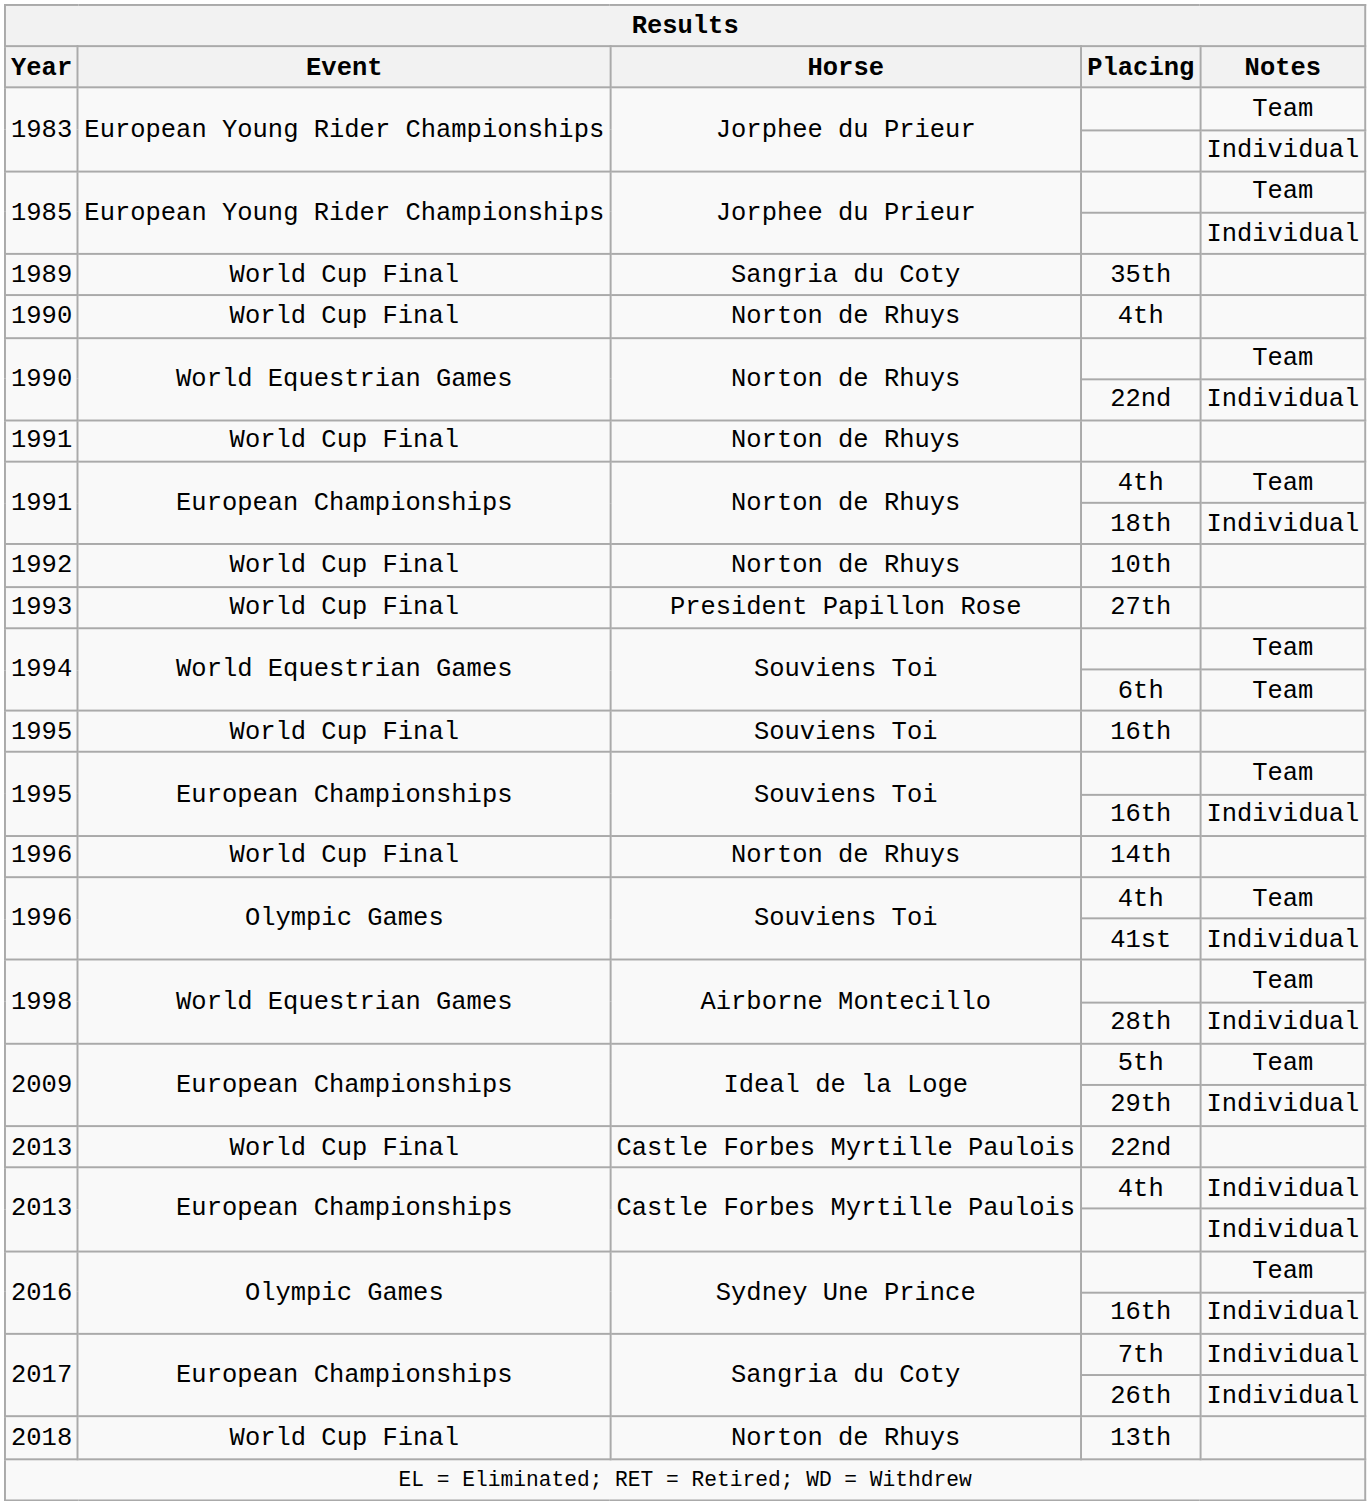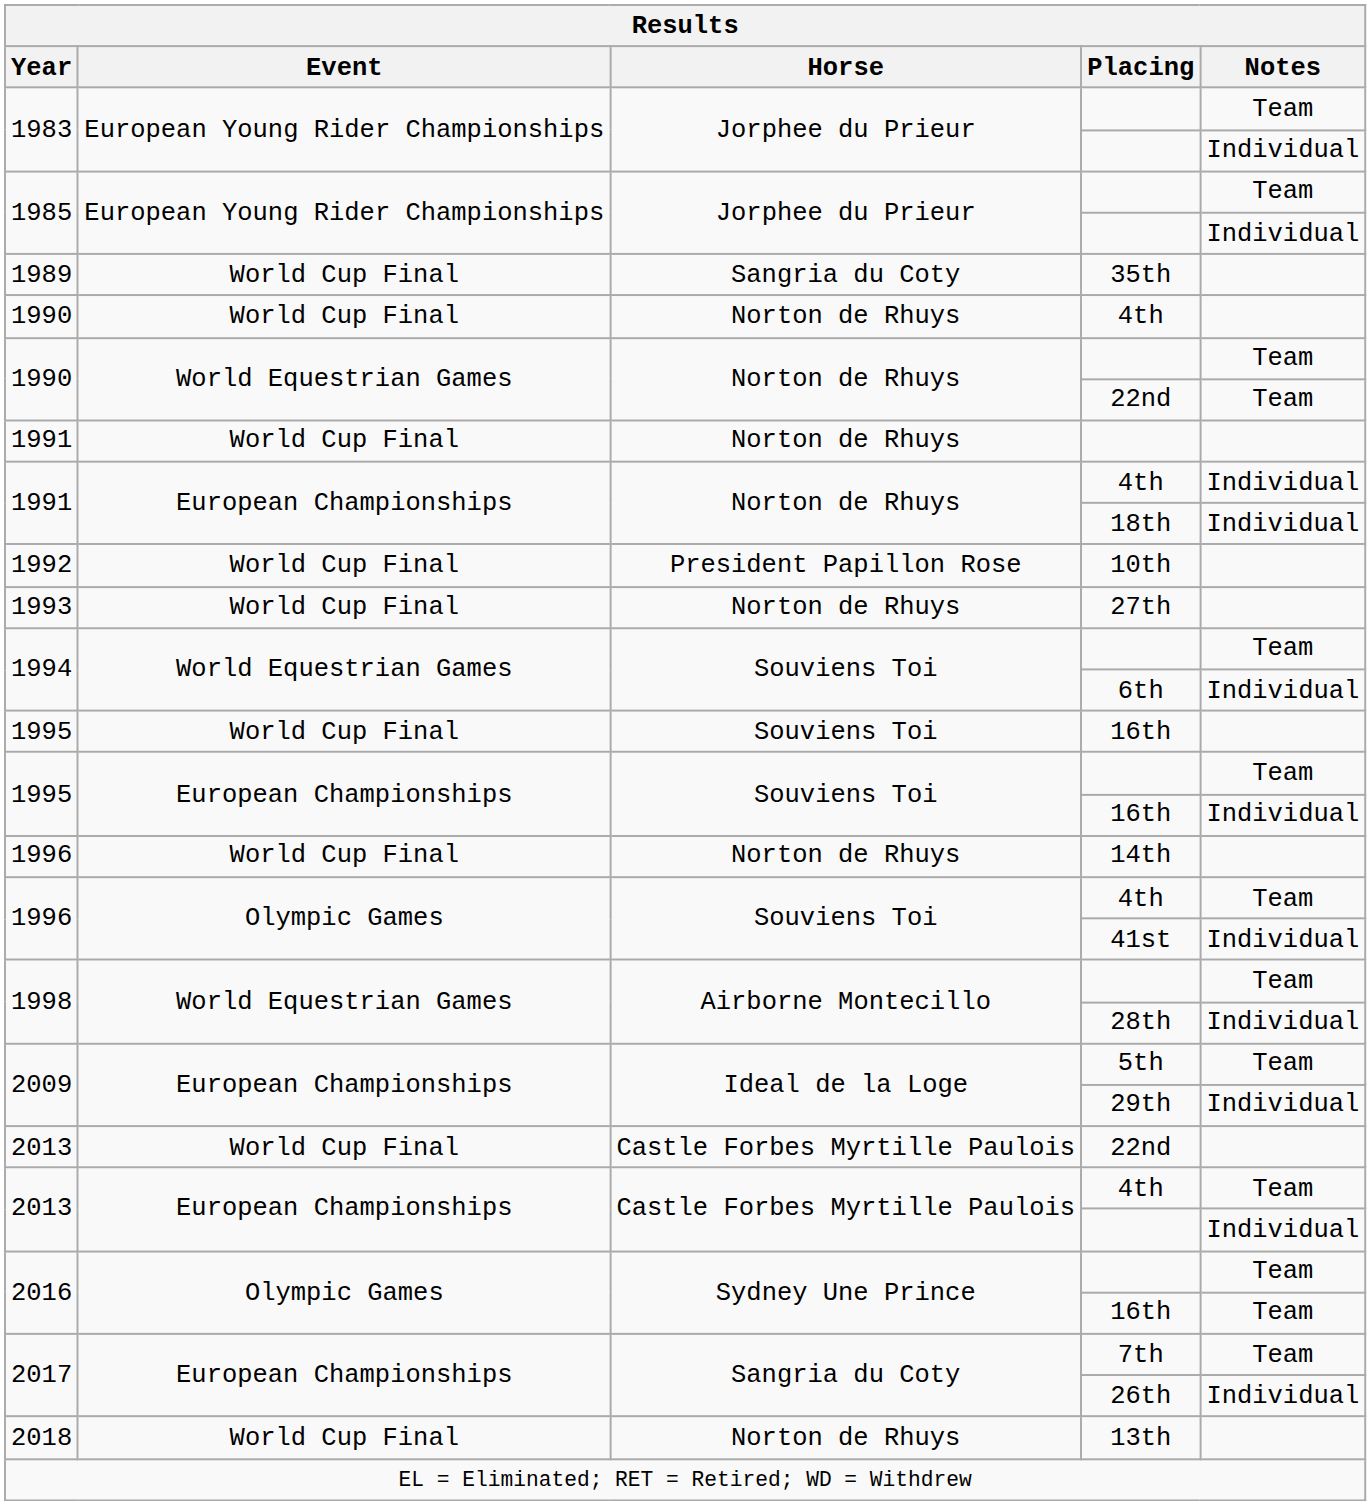1990 / 22nd | Notes: Individual -> Team
1991 / 4th | Notes: Team -> Individual
10th | Horse: Norton de Rhuys -> President Papillon Rose
27th | Horse: President Papillon Rose -> Norton de Rhuys
6th | Notes: Team -> Individual
2013 / 4th | Notes: Individual -> Team
2016 / 16th | Notes: Individual -> Team
7th | Notes: Individual -> Team
